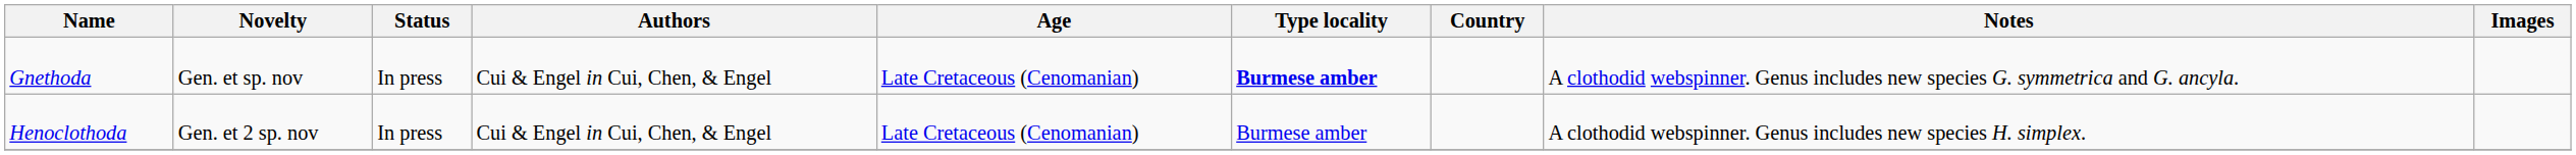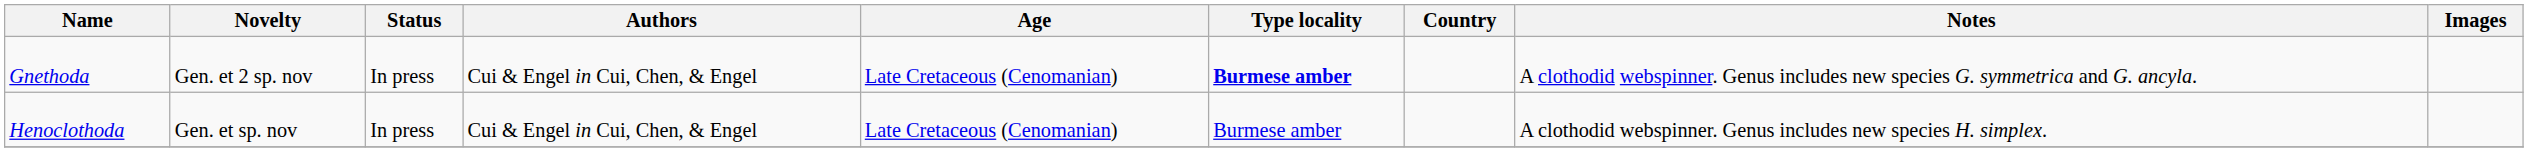Gnethoda | Novelty: Gen. et sp. nov -> Gen. et 2 sp. nov
Henoclothoda | Novelty: Gen. et 2 sp. nov -> Gen. et sp. nov
